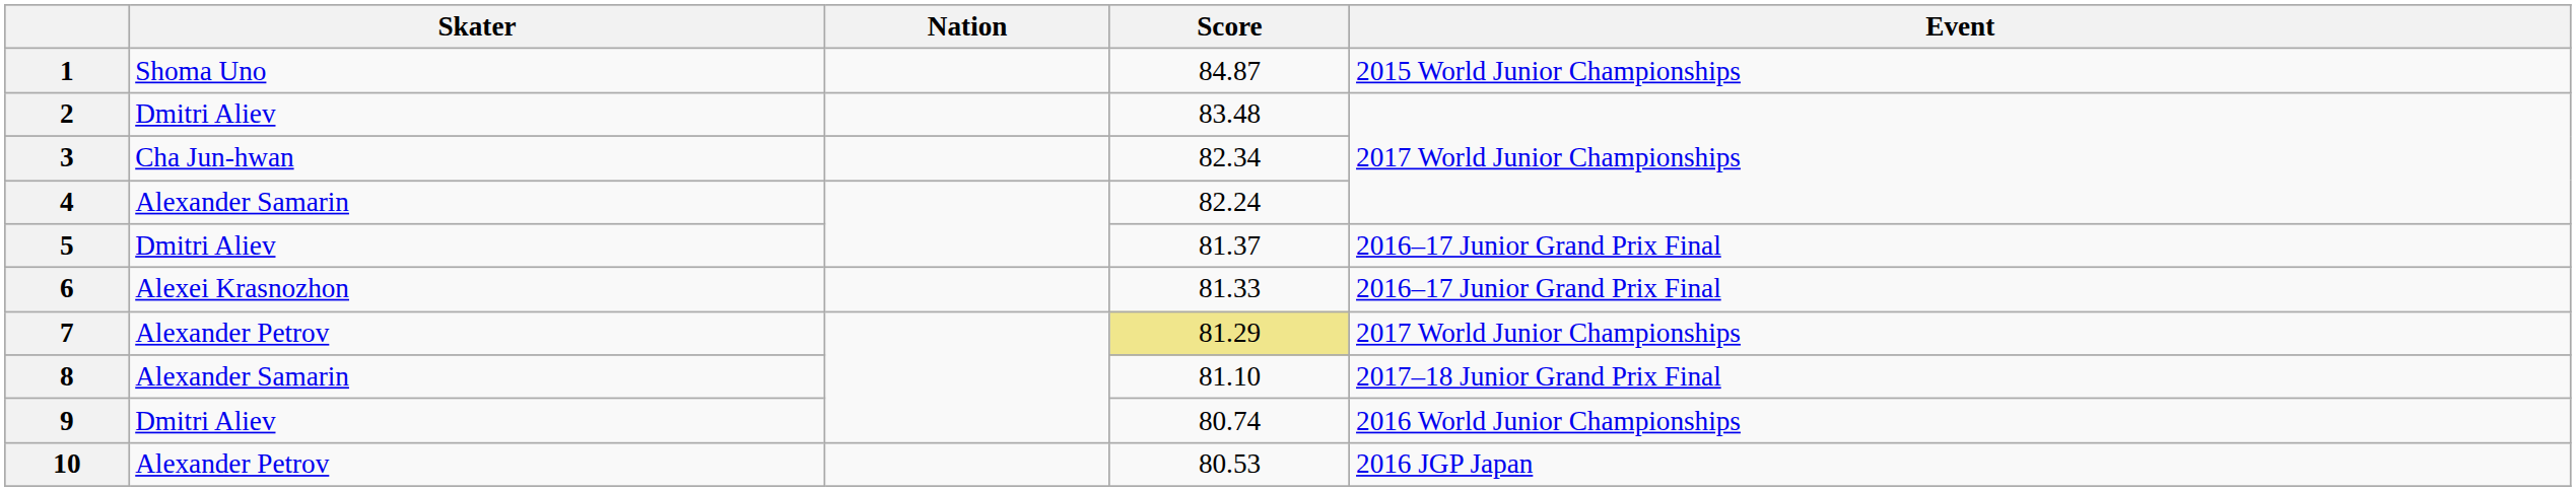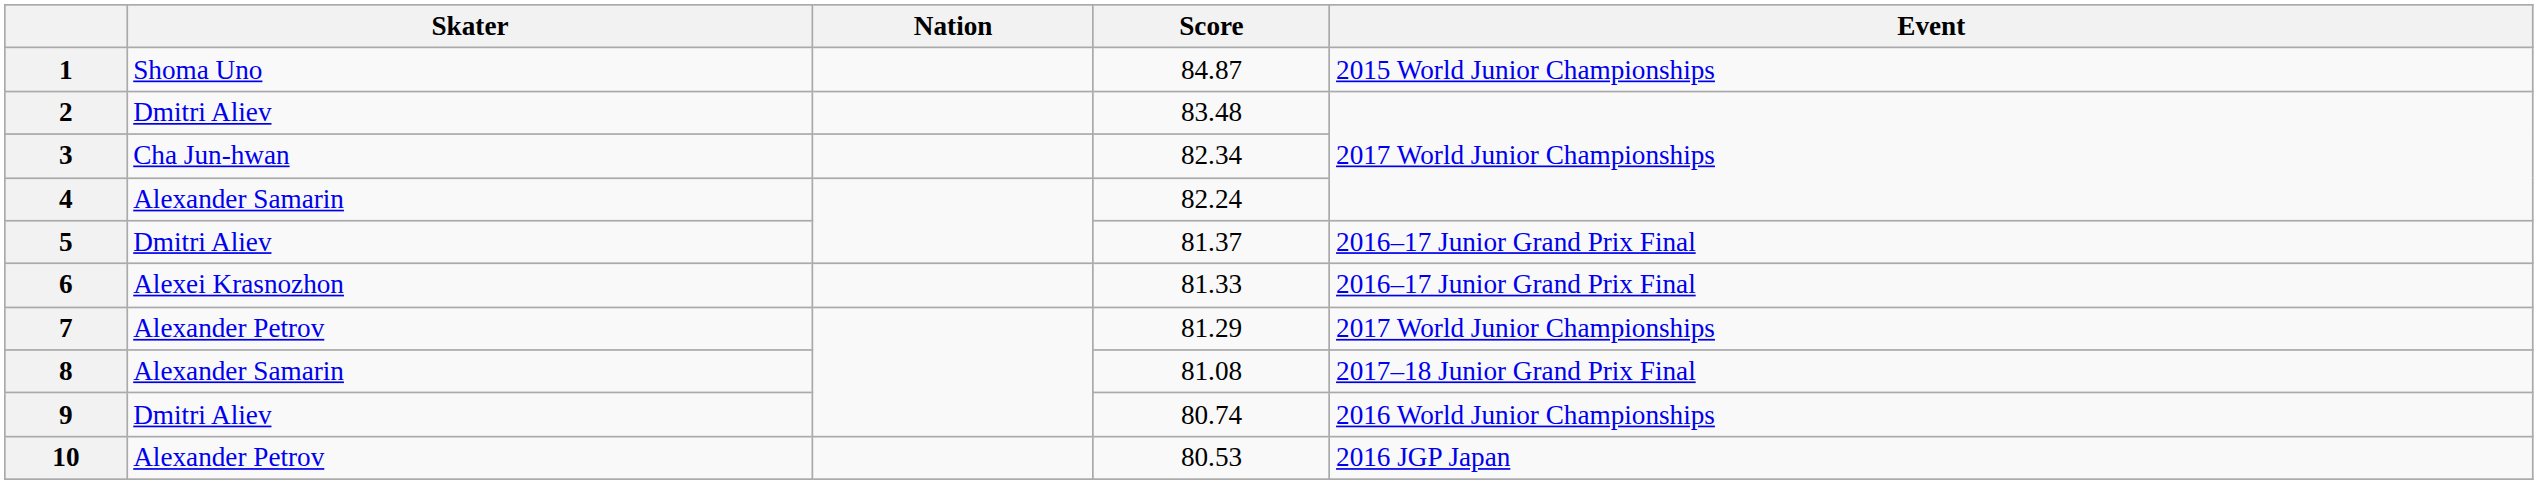7 | Score: khaki background -> no background
8 | Score: 81.10 -> 81.08
